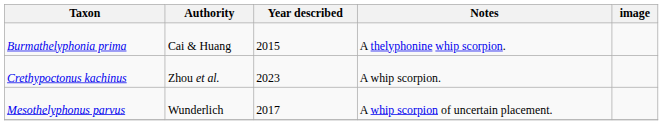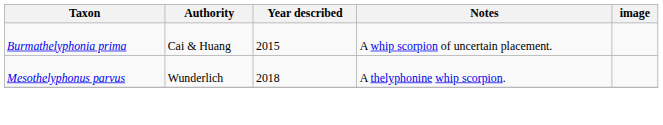Burmathelyphonia prima | Notes: A thelyphonine whip scorpion. -> A whip scorpion of uncertain placement.
- row: Crethypoctonus kachinus | Zhou et al. | 2023 | A whip scorpion.
Mesothelyphonus parvus | Year described: 2017 -> 2018
Mesothelyphonus parvus | Notes: A whip scorpion of uncertain placement. -> A thelyphonine whip scorpion.
